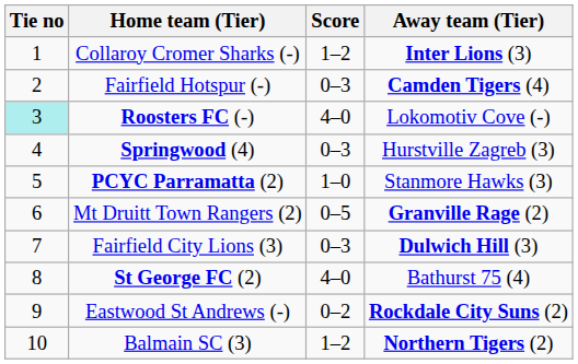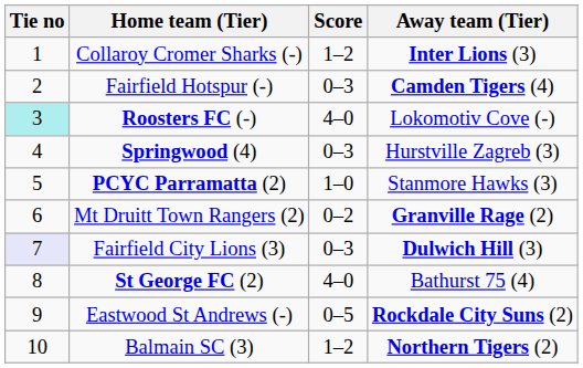Mt Druitt Town Rangers (2) | Score: 0–5 -> 0–2
Fairfield City Lions (3) | Tie no: no background -> lavender background
Eastwood St Andrews (-) | Score: 0–2 -> 0–5
